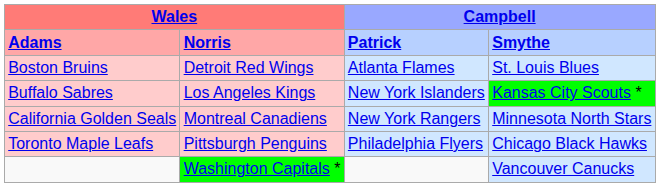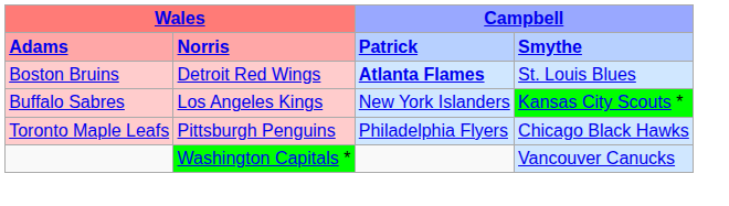Boston Bruins | column 3: normal -> bold
- row: California Golden Seals | Montreal Canadiens | New York Rangers | Minnesota North Stars
